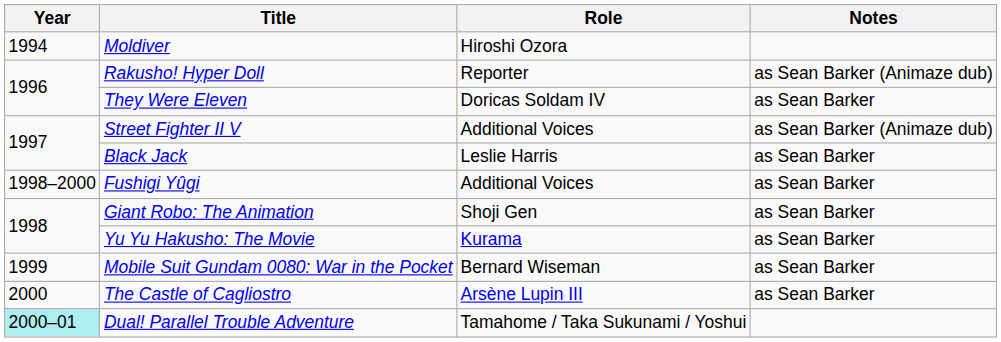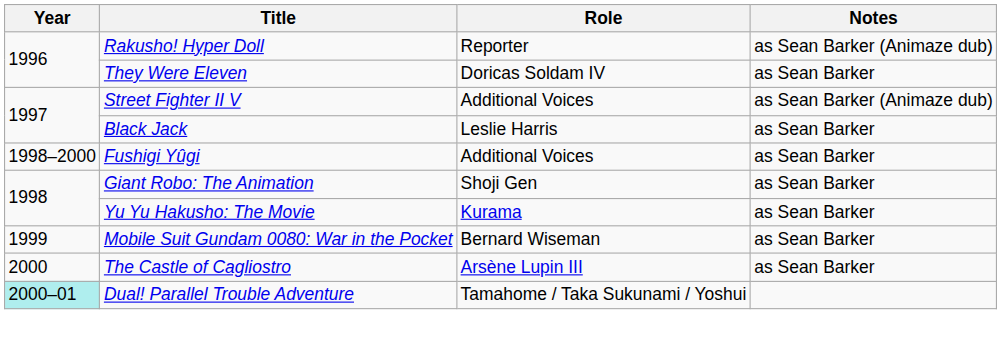- row: 1994 | Moldiver | Hiroshi Ozora
